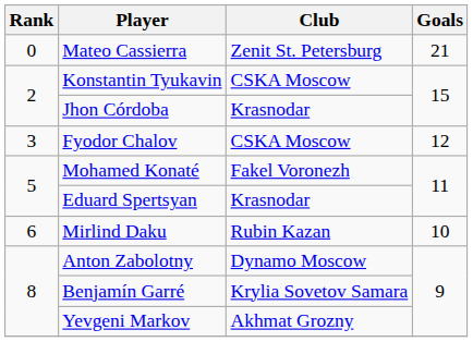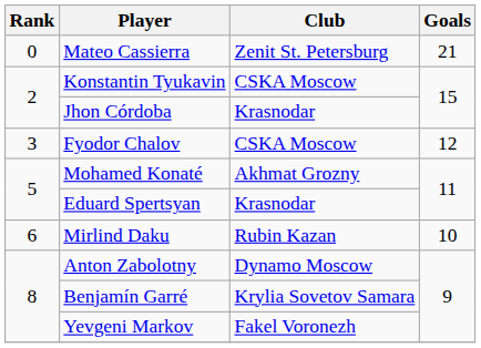Mohamed Konaté | Club: Fakel Voronezh -> Akhmat Grozny
Yevgeni Markov | Club: Akhmat Grozny -> Fakel Voronezh
